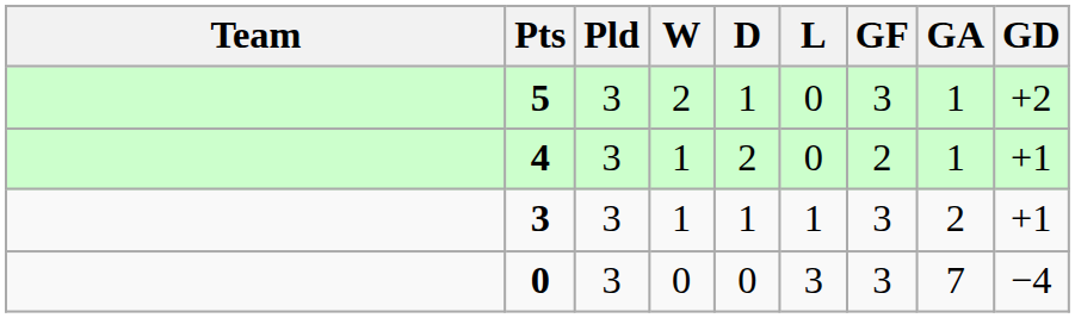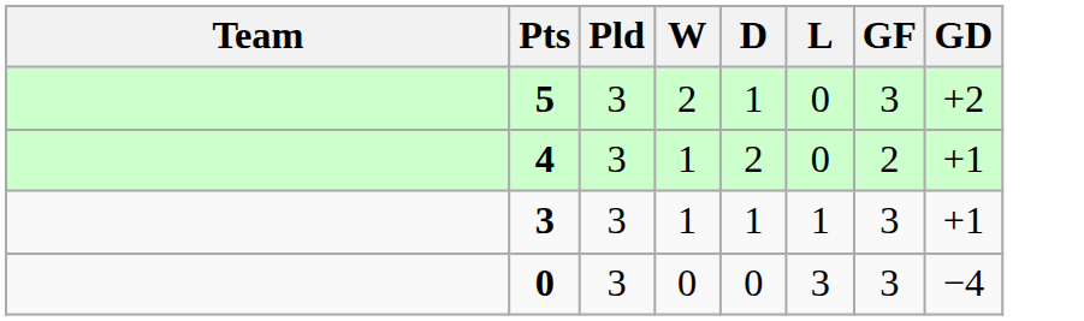- column: GA | 1 | 1 | 2 | 7
